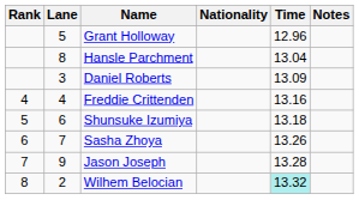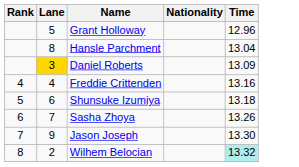- column: Notes
Daniel Roberts | Lane: no background -> gold background
Jason Joseph | Time: 13.28 -> 13.30
